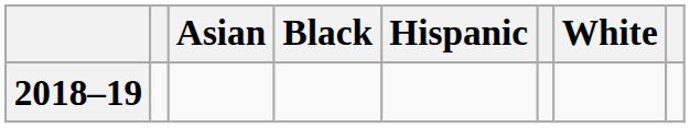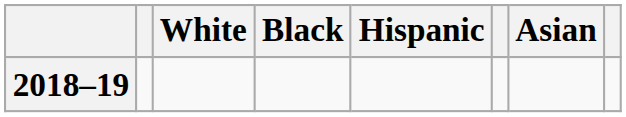columns swapped: Asian <-> White
